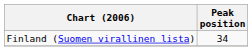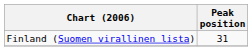Finland (Suomen virallinen lista) | Peak position: 34 -> 31
